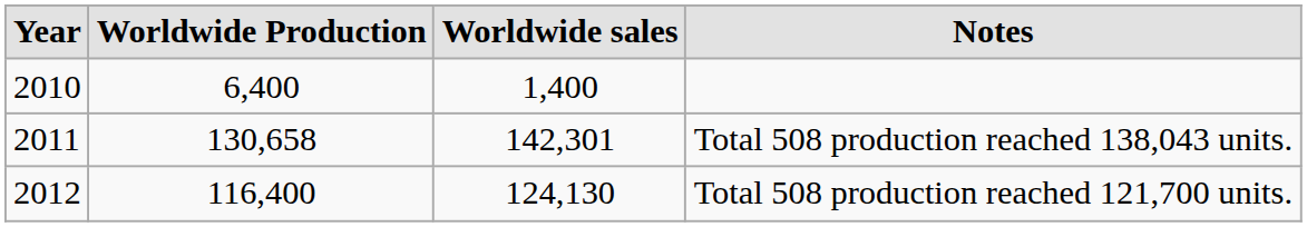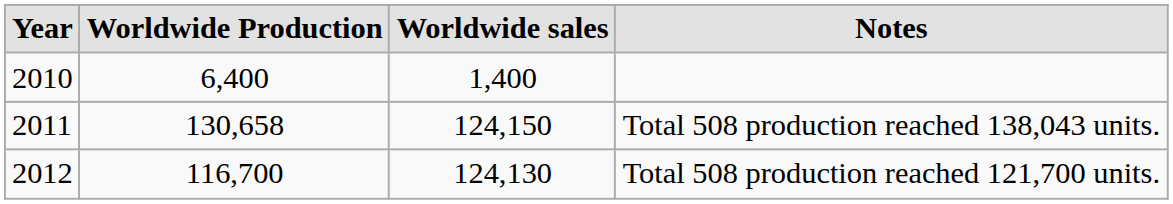Total 508 production reached 138,043 units. | Worldwide sales: 142,301 -> 124,150
Total 508 production reached 121,700 units. | Worldwide Production: 116,400 -> 116,700
